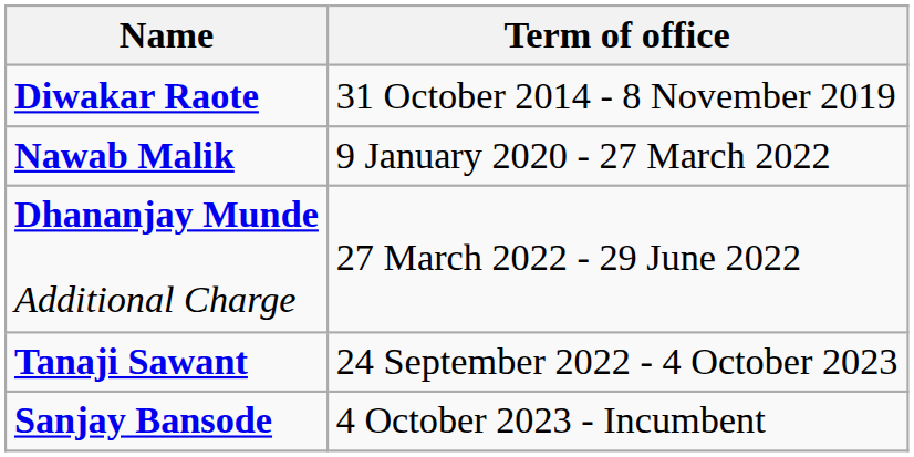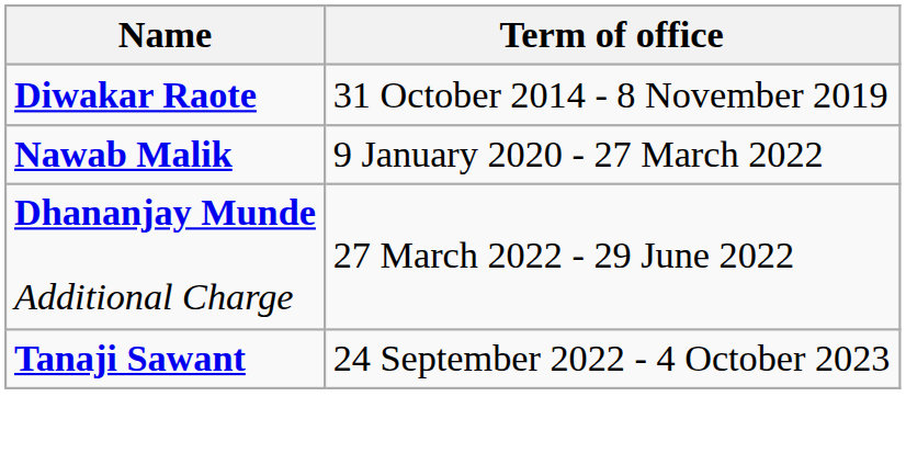- row: Sanjay Bansode | 4 October 2023 - Incumbent
